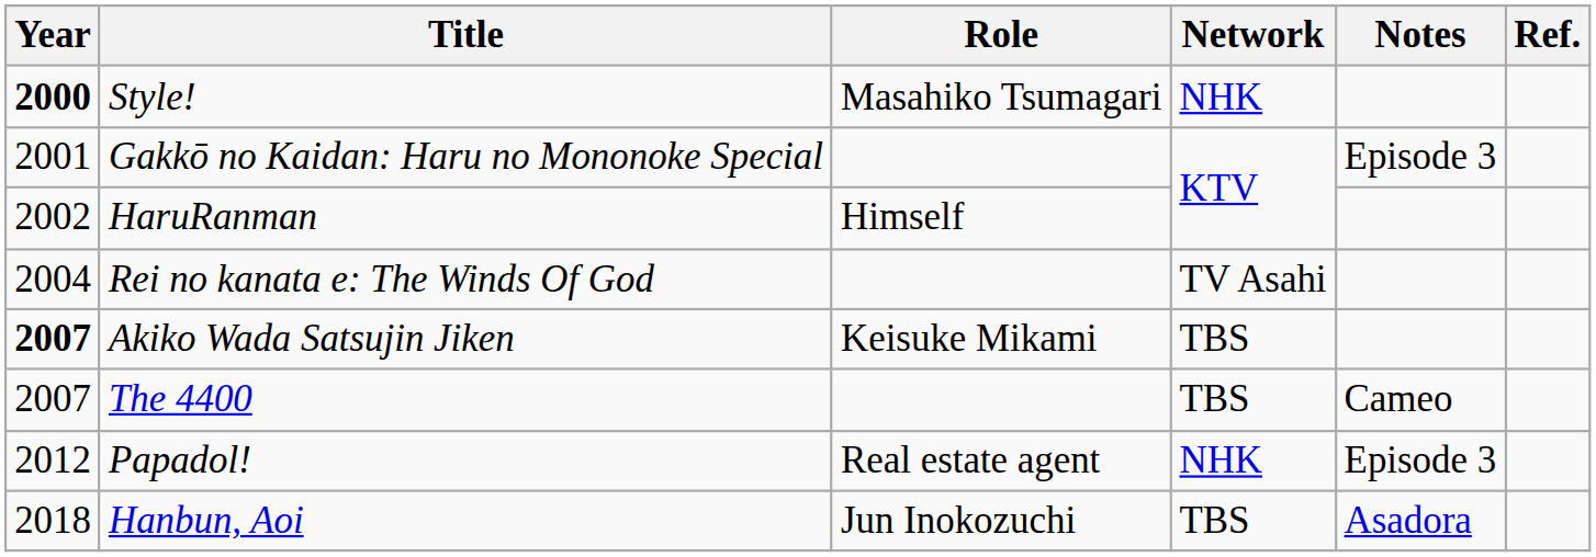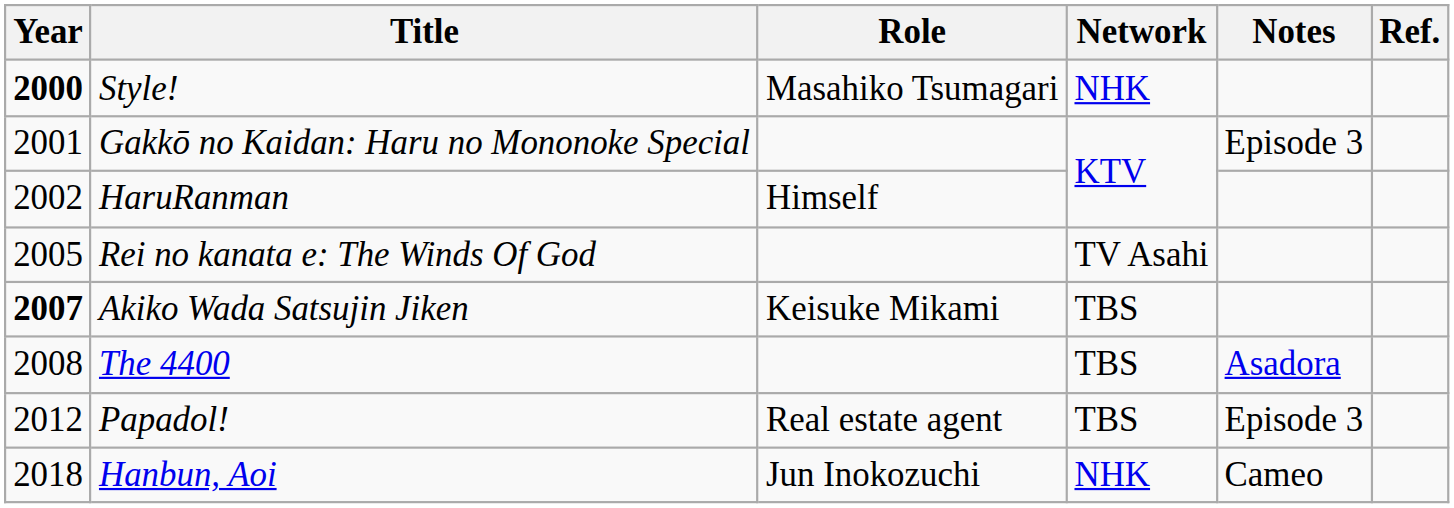Rei no kanata e: The Winds Of God | Year: 2004 -> 2005
The 4400 | Year: 2007 -> 2008
The 4400 | Notes: Cameo -> Asadora
Papadol! | Network: NHK -> TBS
Hanbun, Aoi | Network: TBS -> NHK
Hanbun, Aoi | Notes: Asadora -> Cameo
